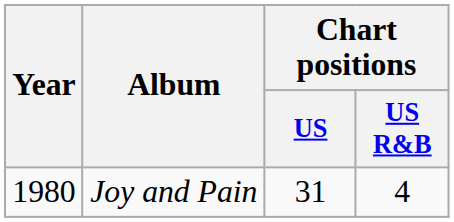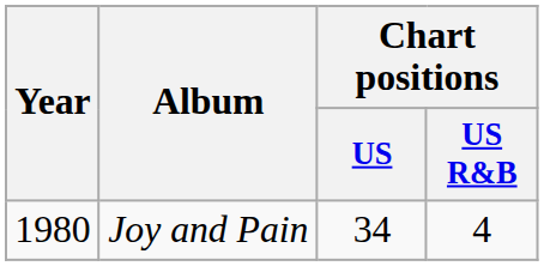Joy and Pain | Chart positions / US: 31 -> 34
